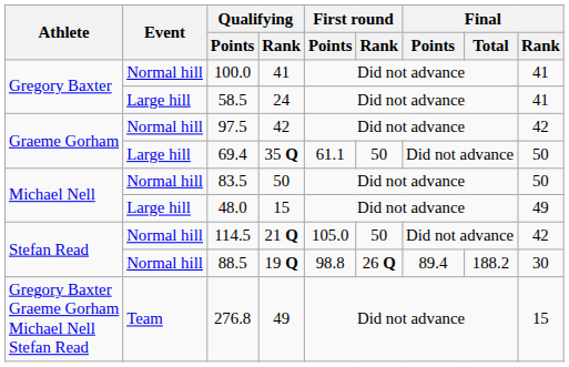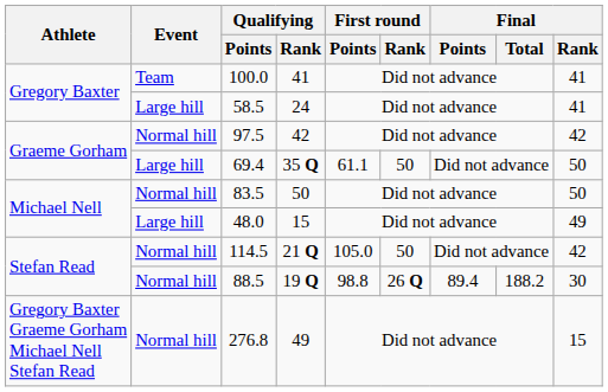100.0 | Event: Normal hill -> Team
276.8 | Event: Team -> Normal hill
